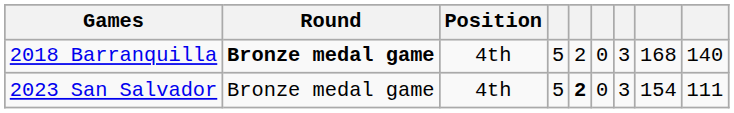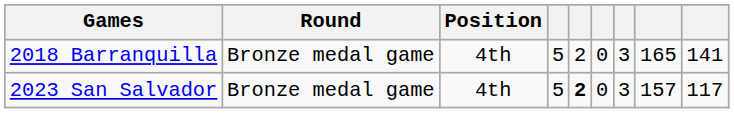2018 Barranquilla | Round: bold -> normal
2018 Barranquilla | column 8: 168 -> 165
2018 Barranquilla | column 9: 140 -> 141
2023 San Salvador | column 8: 154 -> 157
2023 San Salvador | column 9: 111 -> 117
